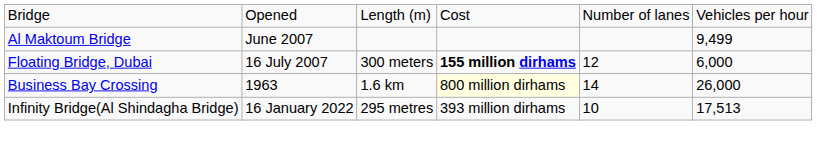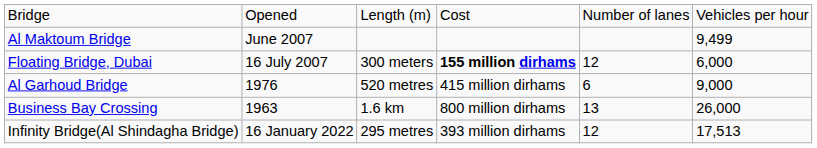+ row: Al Garhoud Bridge | 1976 | 520 metres | 415 million dirhams | 6 | 9,000
Business Bay Crossing | column 4: lightyellow background -> no background
Business Bay Crossing | column 5: 14 -> 13
Infinity Bridge(Al Shindagha Bridge) | column 5: 10 -> 12
